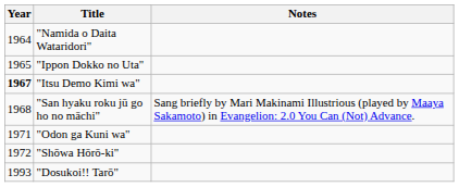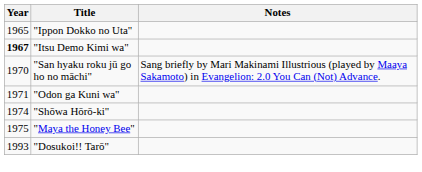- row: 1964 | "Namida o Daita Wataridori"
"San hyaku roku jū go ho no māchi" | Year: 1968 -> 1970
"Shōwa Hōrō-ki" | Year: 1972 -> 1974
+ row: 1975 | "Maya the Honey Bee"
